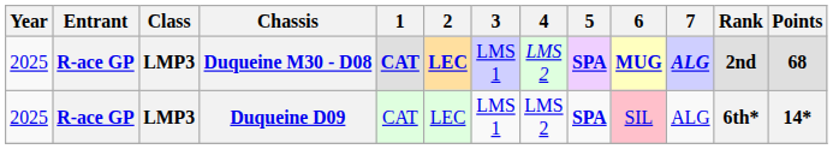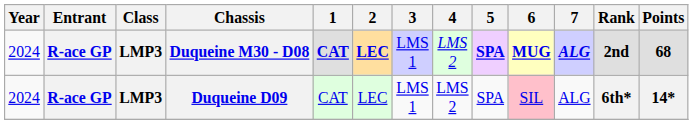Duqueine M30 - D08 | Year: 2025 -> 2024
Duqueine D09 | Year: 2025 -> 2024
Duqueine D09 | 5: bold -> normal
